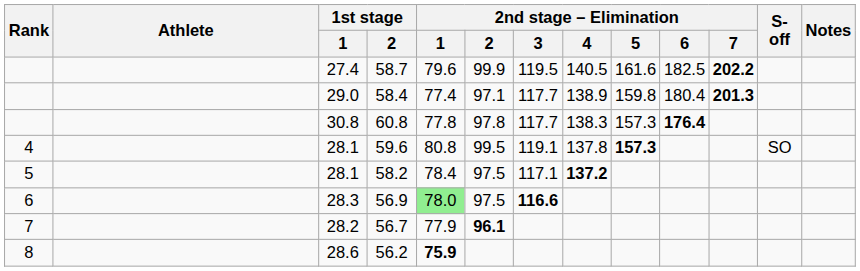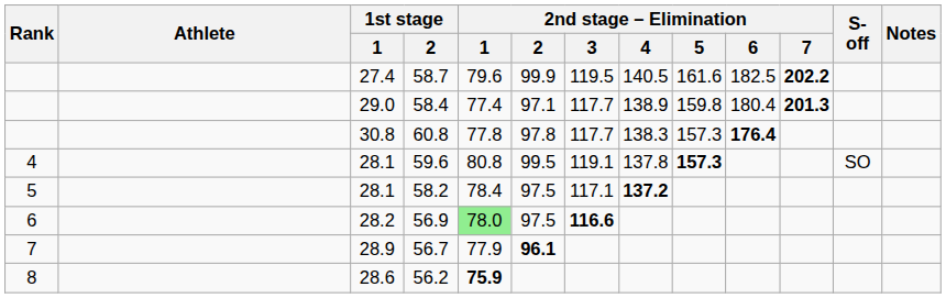56.9 | 1st stage / 1: 28.3 -> 28.2
56.7 | 1st stage / 1: 28.2 -> 28.9
